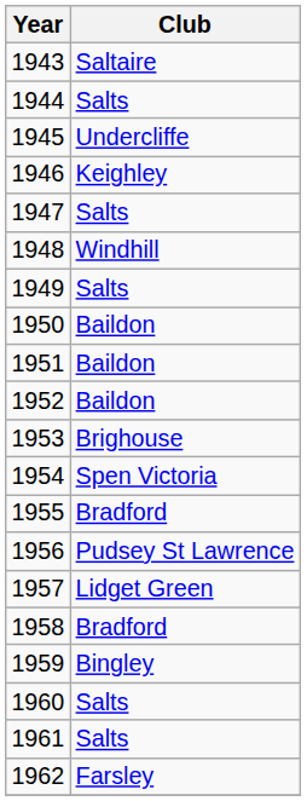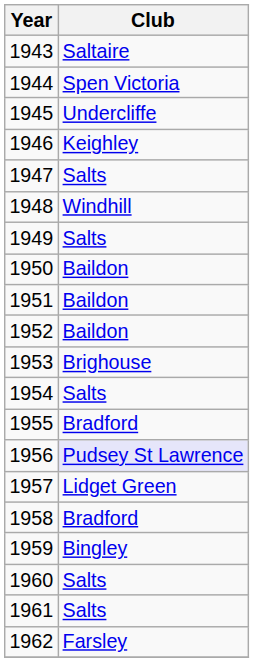1944 | Club: Salts -> Spen Victoria
1954 | Club: Spen Victoria -> Salts
1956 | Club: no background -> lavender background
